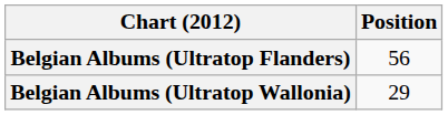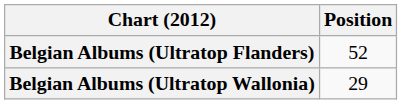Belgian Albums (Ultratop Flanders) | Position: 56 -> 52
